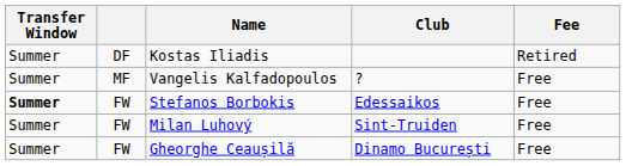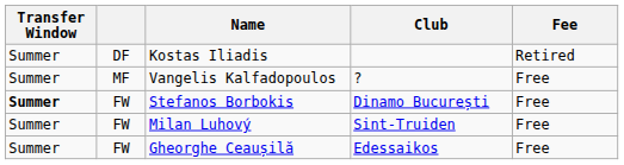Stefanos Borbokis | Club: Edessaikos -> Dinamo București
Gheorghe Ceaușilă | Club: Dinamo București -> Edessaikos
